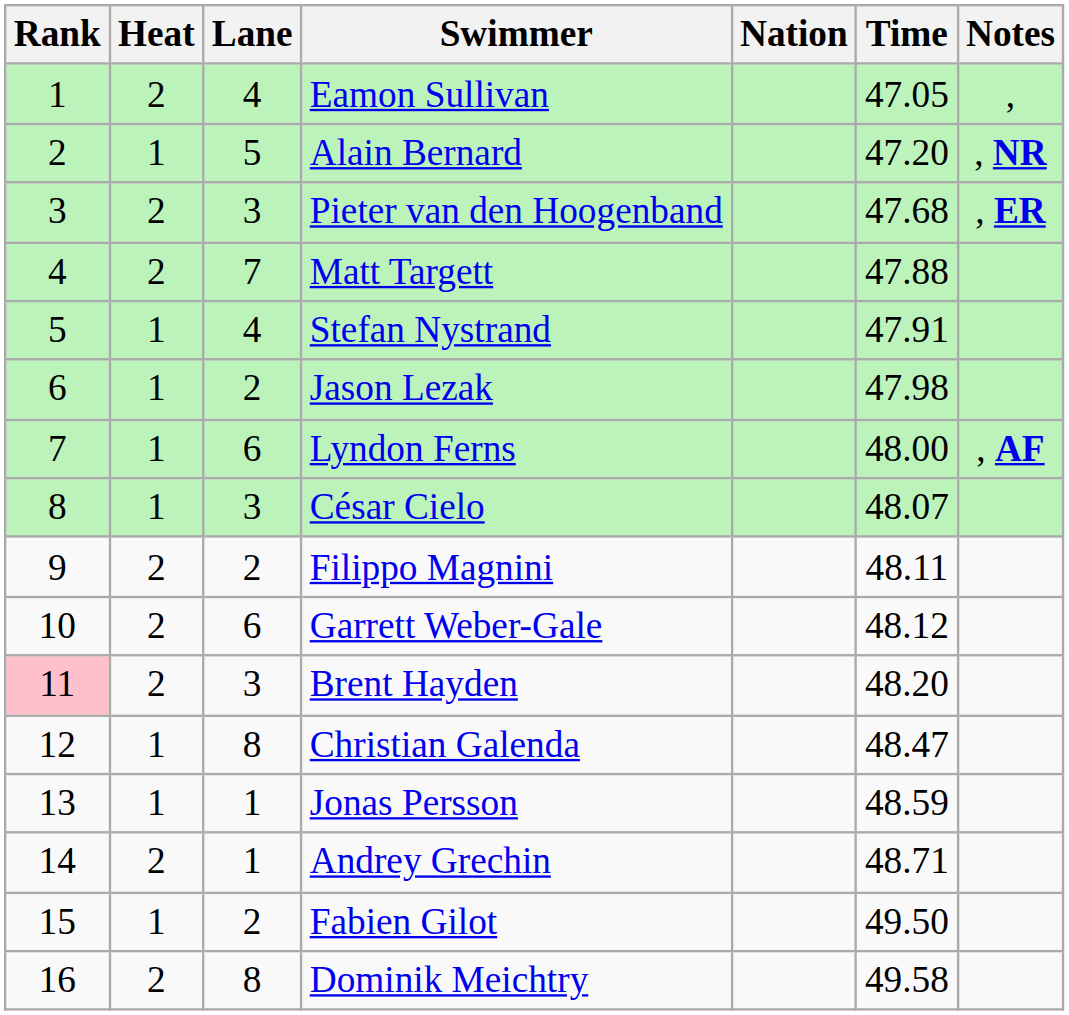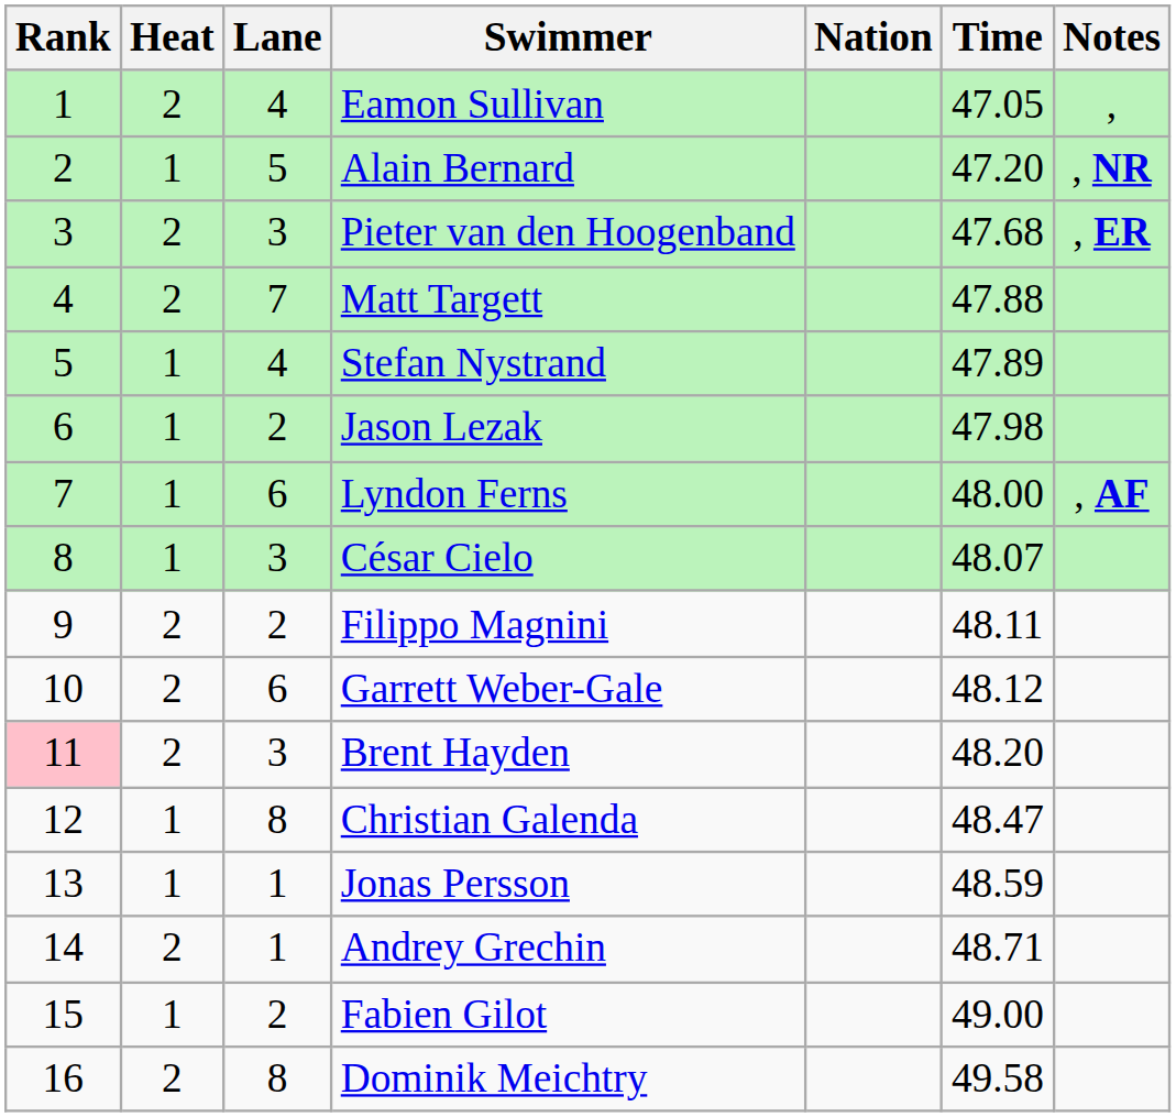Stefan Nystrand | Time: 47.91 -> 47.89
Fabien Gilot | Time: 49.50 -> 49.00
